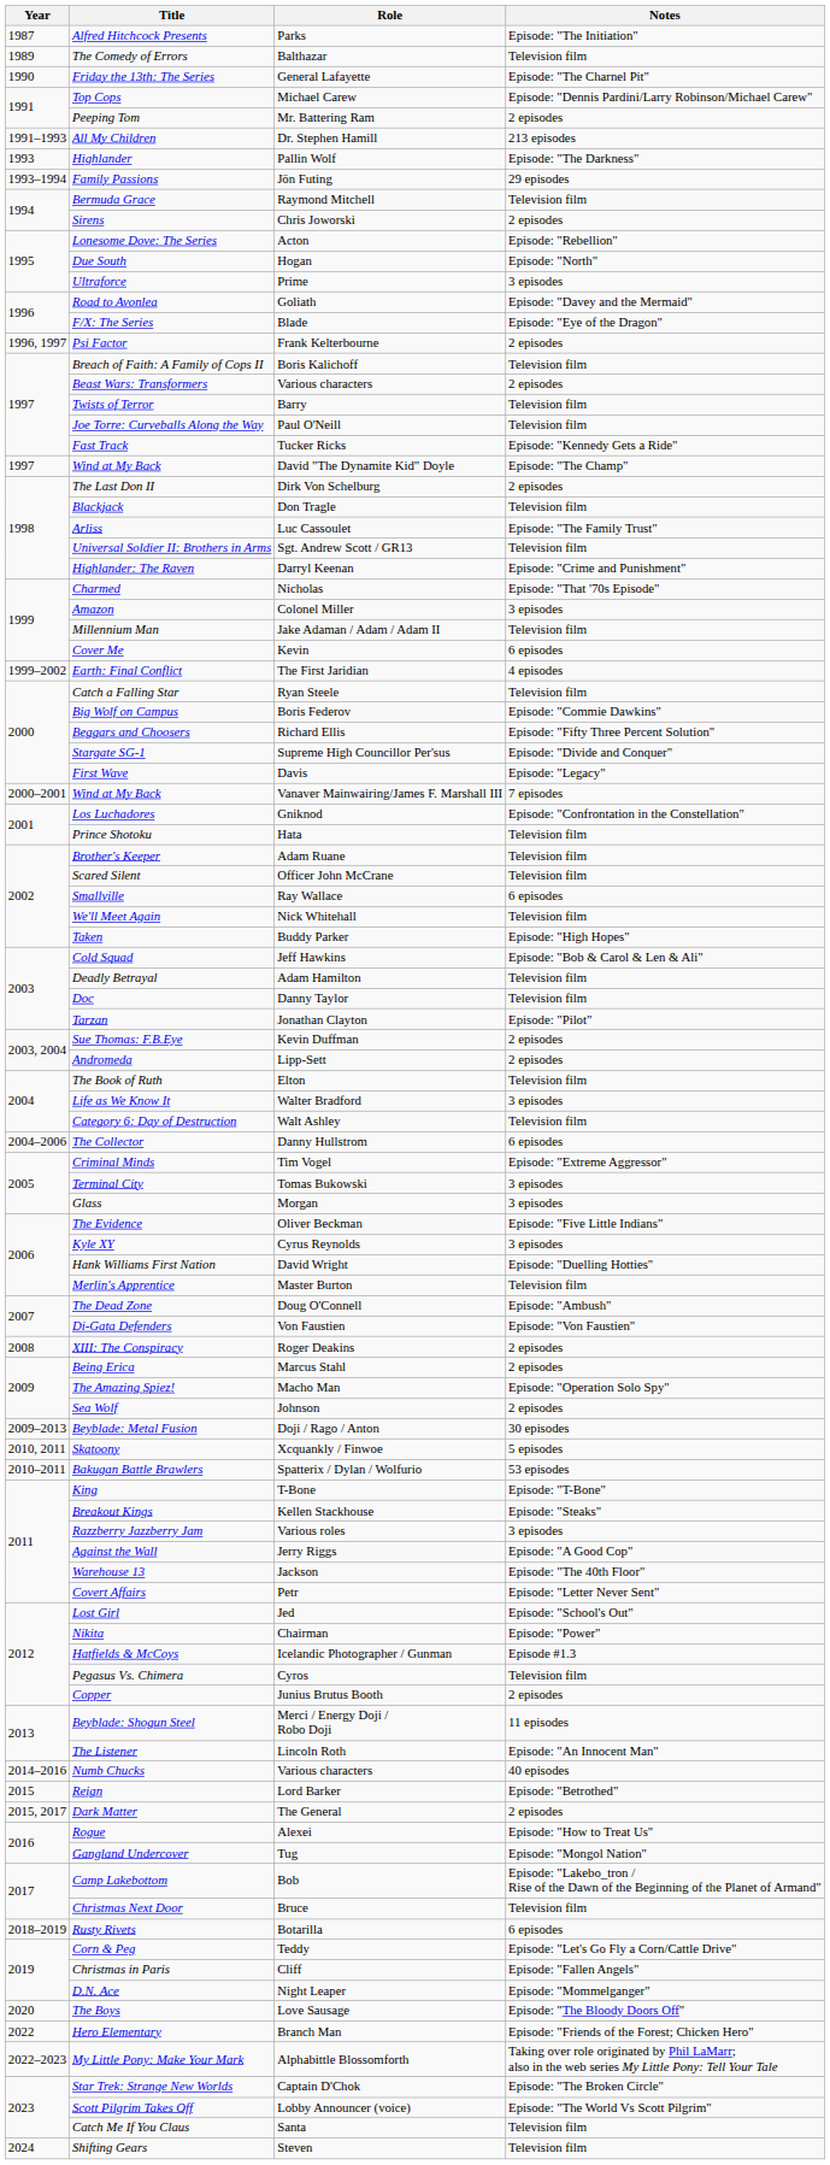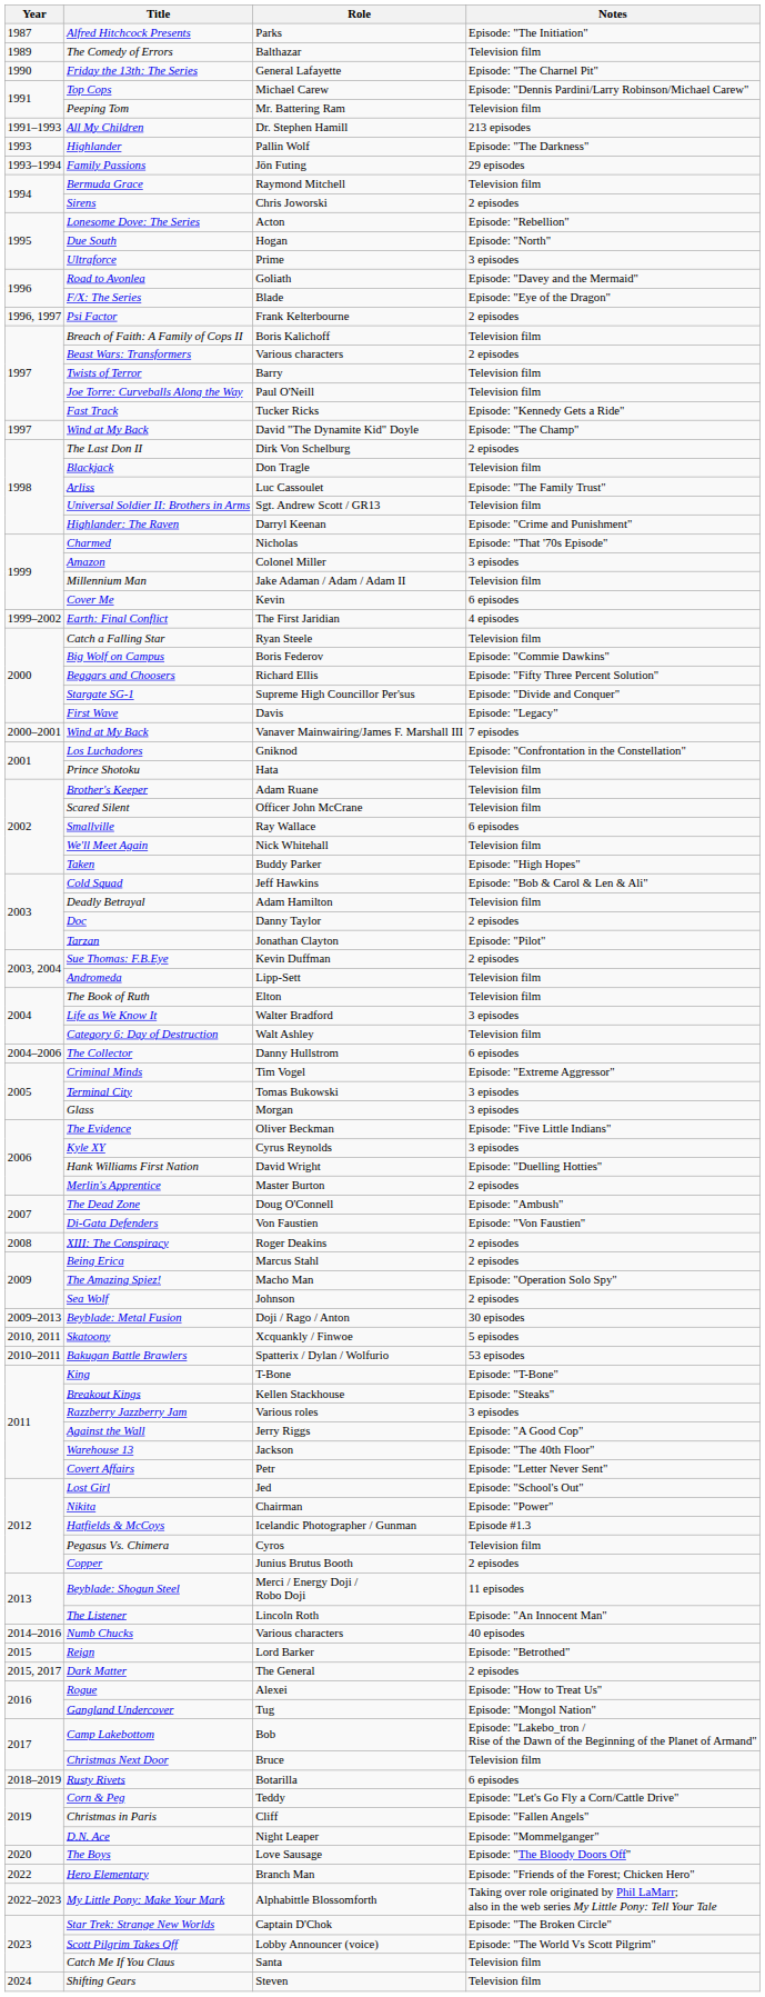Peeping Tom | Notes: 2 episodes -> Television film
Doc | Notes: Television film -> 2 episodes
Andromeda | Notes: 2 episodes -> Television film
Merlin's Apprentice | Notes: Television film -> 2 episodes
